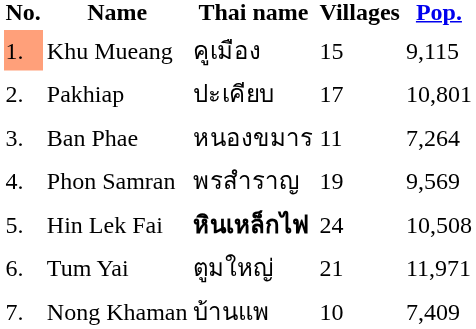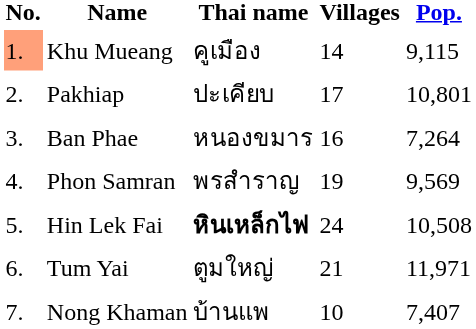Khu Mueang | Villages: 15 -> 14
Ban Phae | Villages: 11 -> 16
Nong Khaman | Pop.: 7,409 -> 7,407
